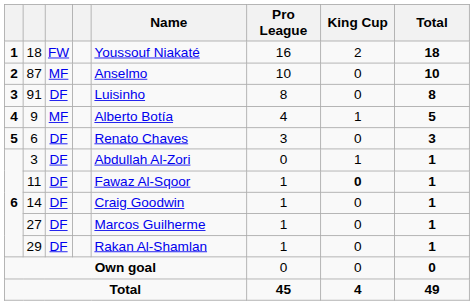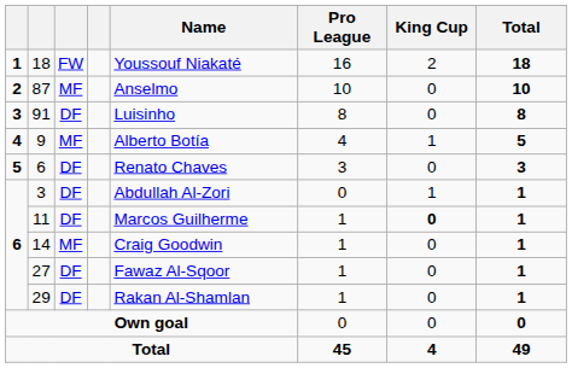11 | Name: Fawaz Al-Sqoor -> Marcos Guilherme
14 | column 3: DF -> MF
27 | Name: Marcos Guilherme -> Fawaz Al-Sqoor
